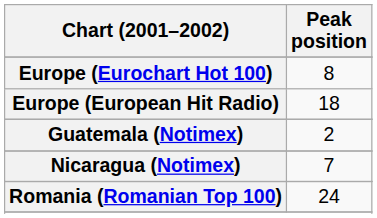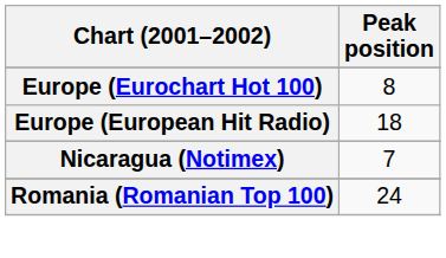- row: Guatemala (Notimex) | 2
